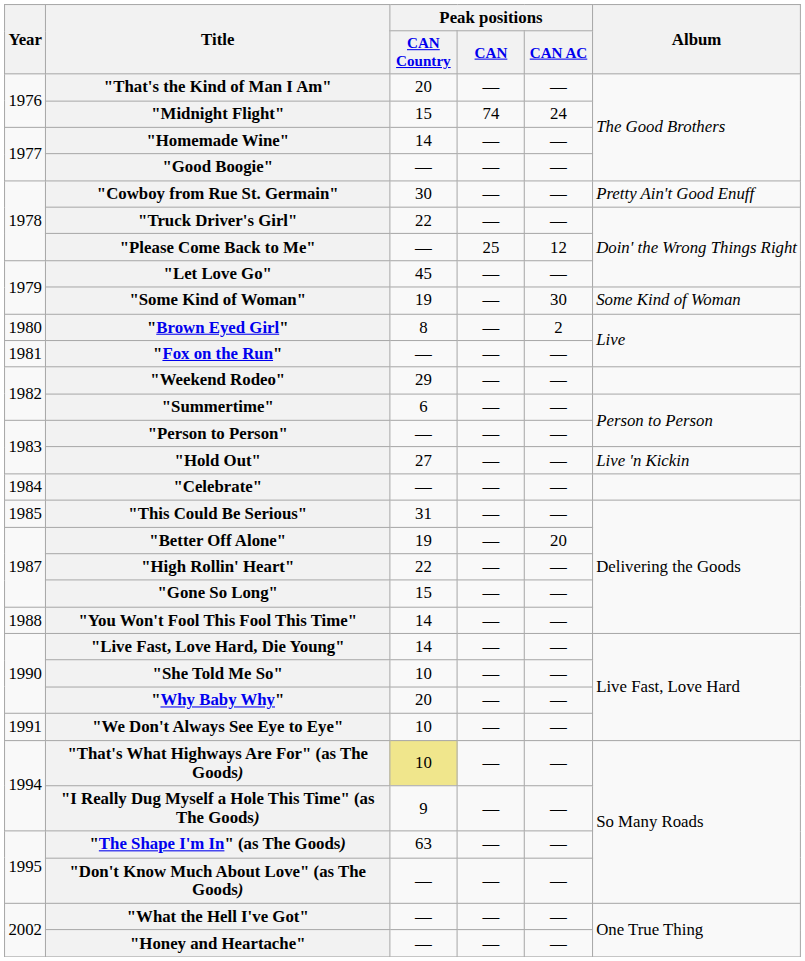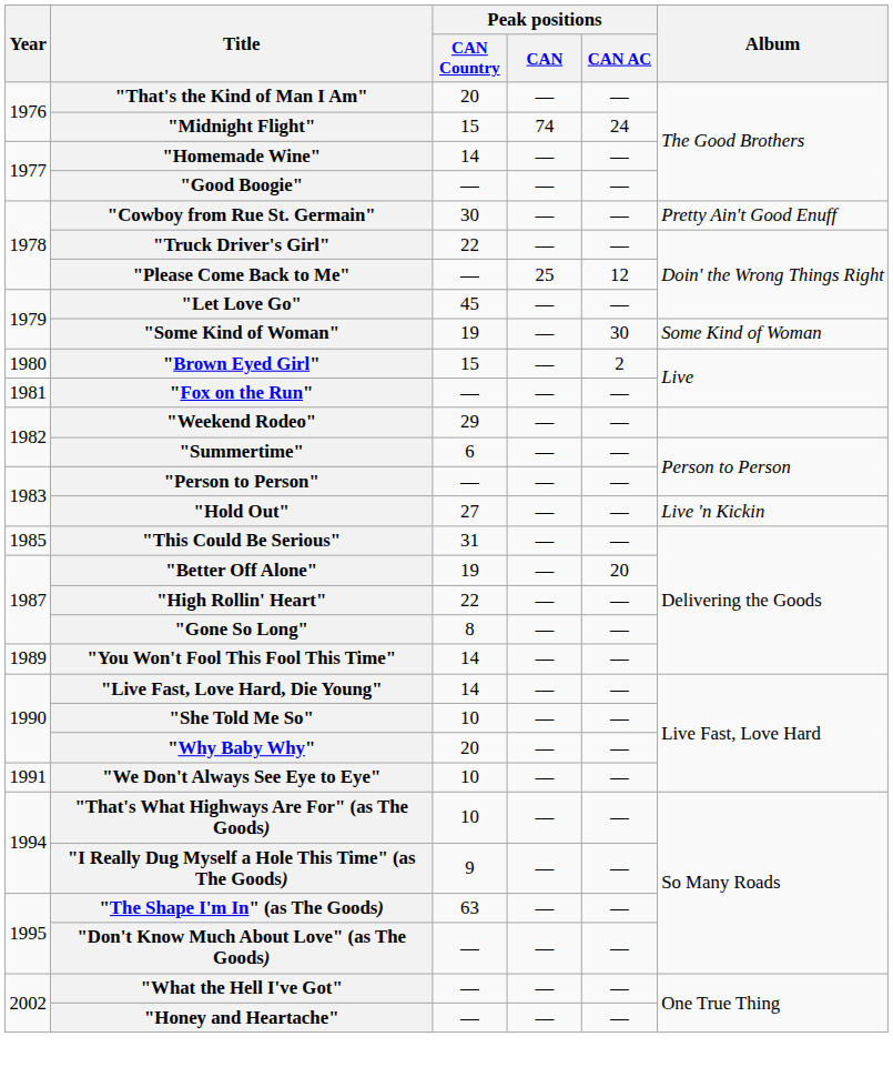"Brown Eyed Girl" | Peak positions / CAN Country: 8 -> 15
- row: 1984 | "Celebrate" | — | — | —
"Gone So Long" | Peak positions / CAN Country: 15 -> 8
"You Won't Fool This Fool This Time" | Year: 1988 -> 1989
"That's What Highways Are For" (as The Goods) | Peak positions / CAN Country: khaki background -> no background
